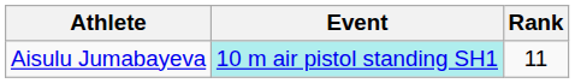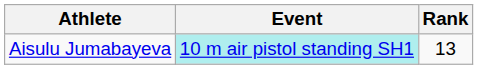Aisulu Jumabayeva | Rank: 11 -> 13
